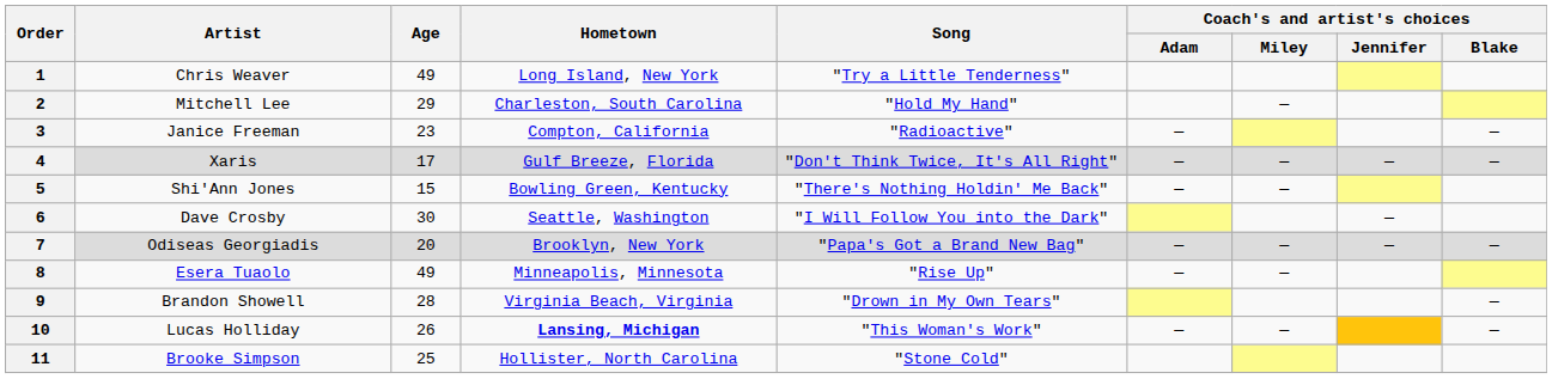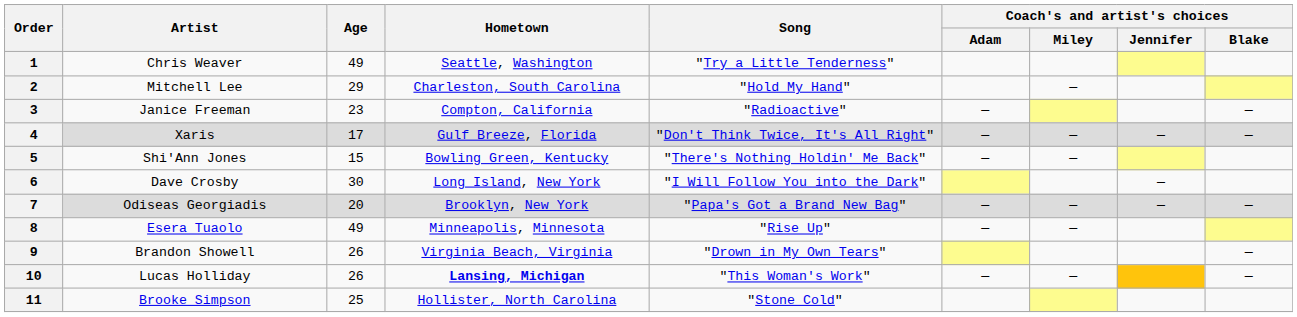1 | Hometown: Long Island, New York -> Seattle, Washington
6 | Hometown: Seattle, Washington -> Long Island, New York
9 | Age: 28 -> 26
